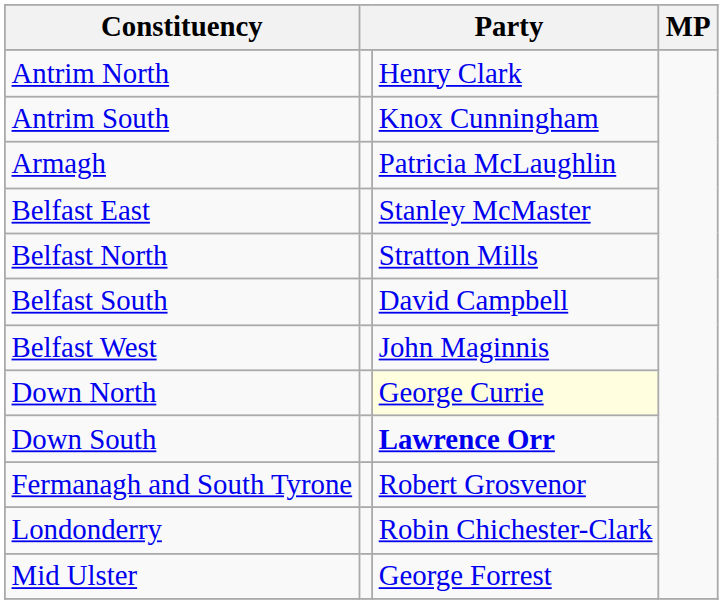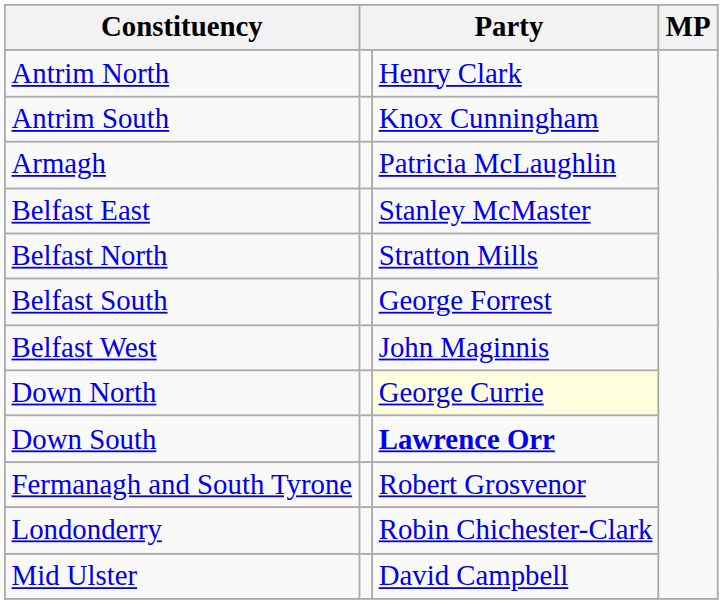Belfast South | column 3: David Campbell -> George Forrest
Mid Ulster | column 3: George Forrest -> David Campbell
